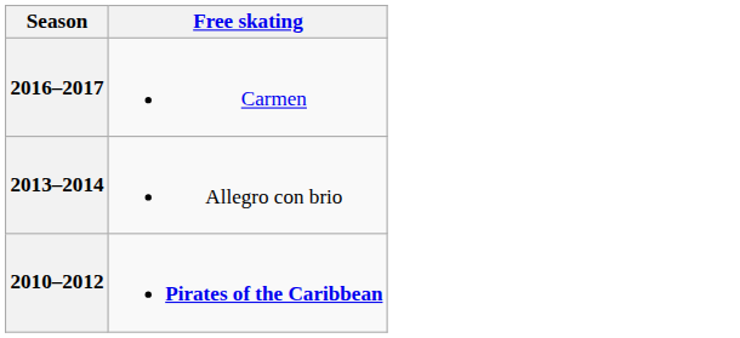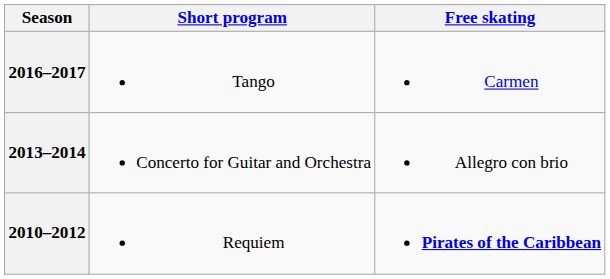+ column: Short program | Tango | Concerto for Guitar and Orchestra | Requiem
